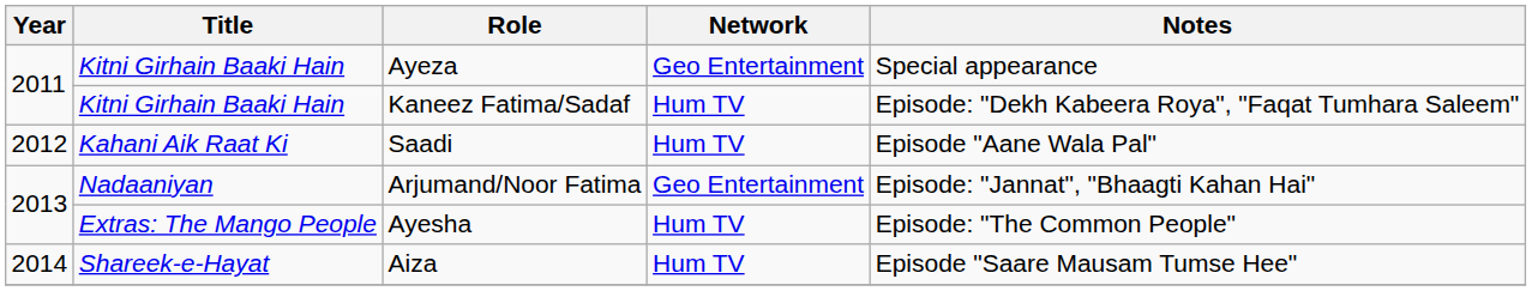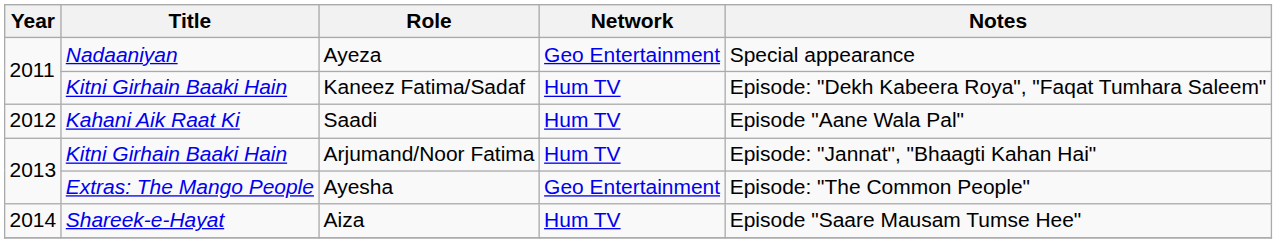Ayeza | Title: Kitni Girhain Baaki Hain -> Nadaaniyan
Arjumand/Noor Fatima | Title: Nadaaniyan -> Kitni Girhain Baaki Hain
Arjumand/Noor Fatima | Network: Geo Entertainment -> Hum TV
Ayesha | Network: Hum TV -> Geo Entertainment
